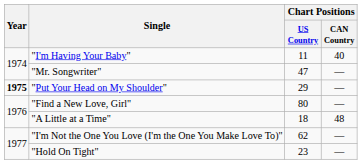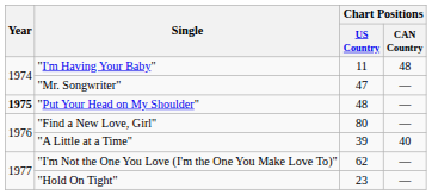"I'm Having Your Baby" | Chart Positions / CAN Country: 40 -> 48
"Put Your Head on My Shoulder" | Chart Positions / US Country: 29 -> 48
"A Little at a Time" | Chart Positions / US Country: 18 -> 39
"A Little at a Time" | Chart Positions / CAN Country: 48 -> 40
